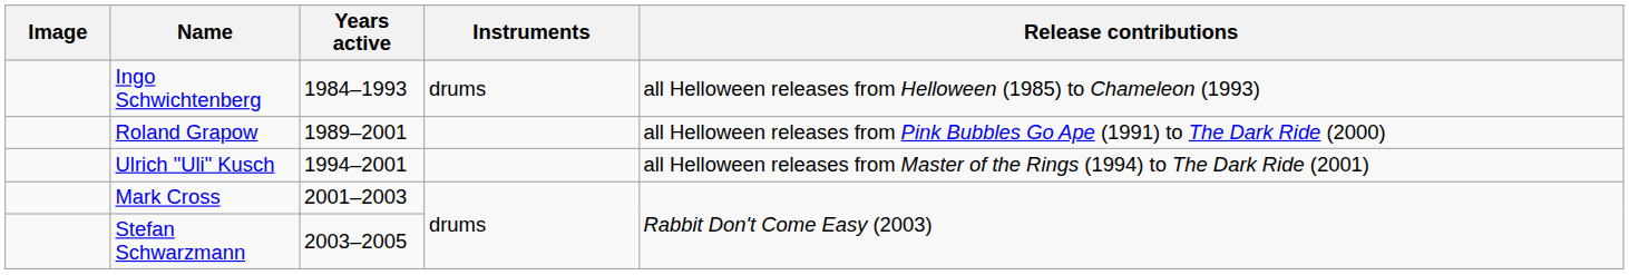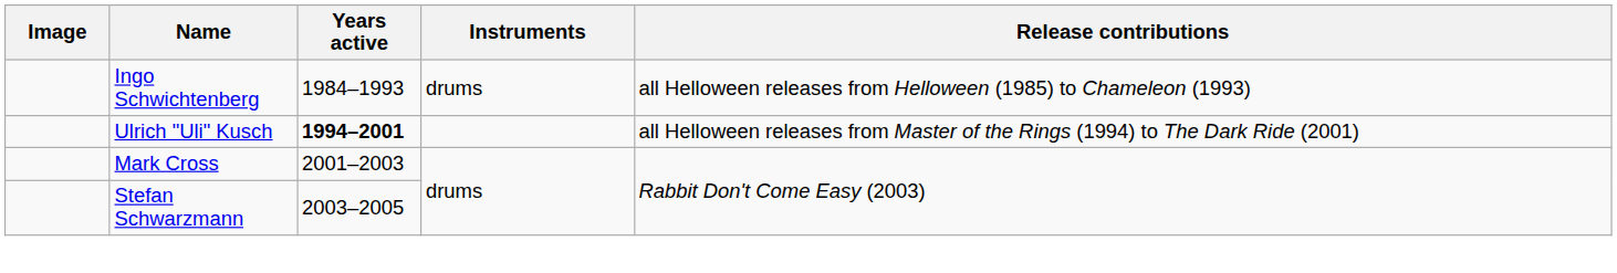- row: Roland Grapow | 1989–2001 | all Helloween releases from Pink Bubbles Go Ape (1991) to The Dark Ride (2000)
Ulrich "Uli" Kusch | Years active: normal -> bold
